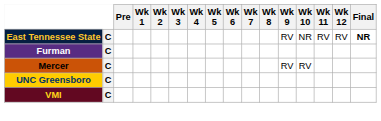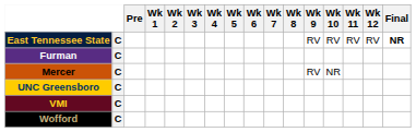East Tennessee State | Wk 10: NR -> RV
Mercer | Wk 10: RV -> NR
+ row: Wofford | C
